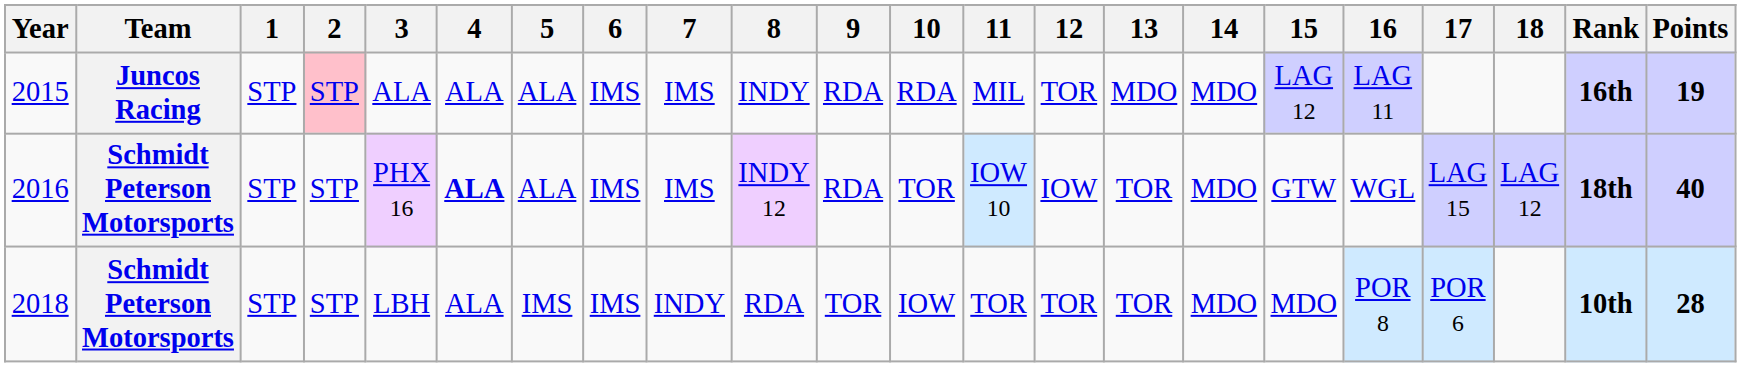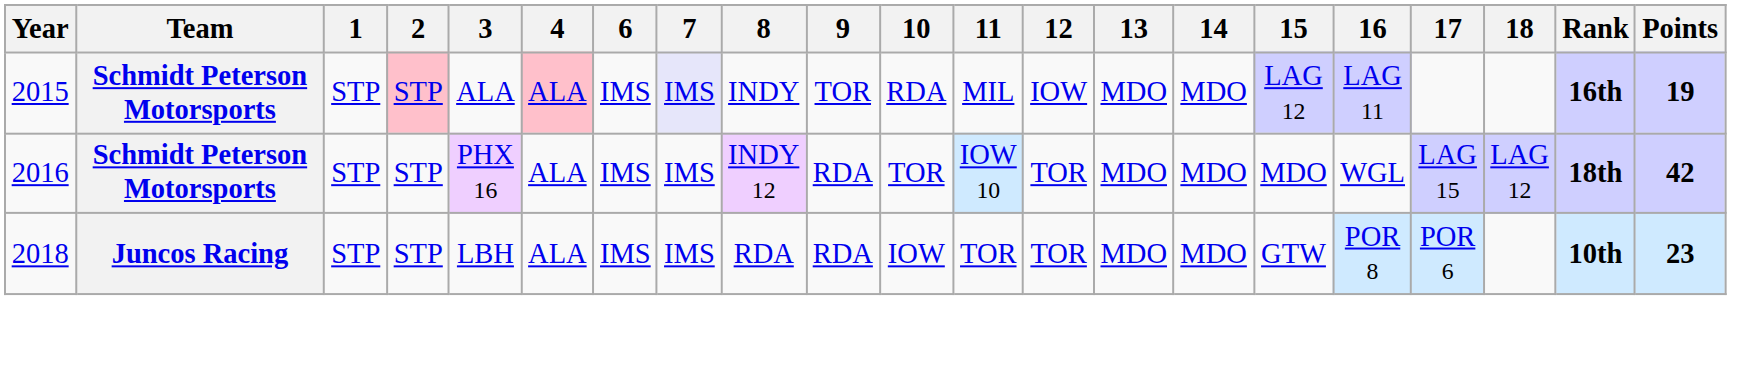- column: 5 | ALA | ALA | IMS
2015 | Team: Juncos Racing -> Schmidt Peterson Motorsports
2015 | 4: no background -> pink background
2015 | 7: no background -> lavender background
2015 | 9: RDA -> TOR
2015 | 12: TOR -> IOW
2016 | 4: bold -> normal
2016 | 12: IOW -> TOR
2016 | 13: TOR -> MDO
2016 | 15: GTW -> MDO
2016 | Points: 40 -> 42
2018 | Team: Schmidt Peterson Motorsports -> Juncos Racing
2018 | 7: INDY -> IMS
2018 | 9: TOR -> RDA
2018 | 13: TOR -> MDO
2018 | 15: MDO -> GTW
2018 | Points: 28 -> 23
